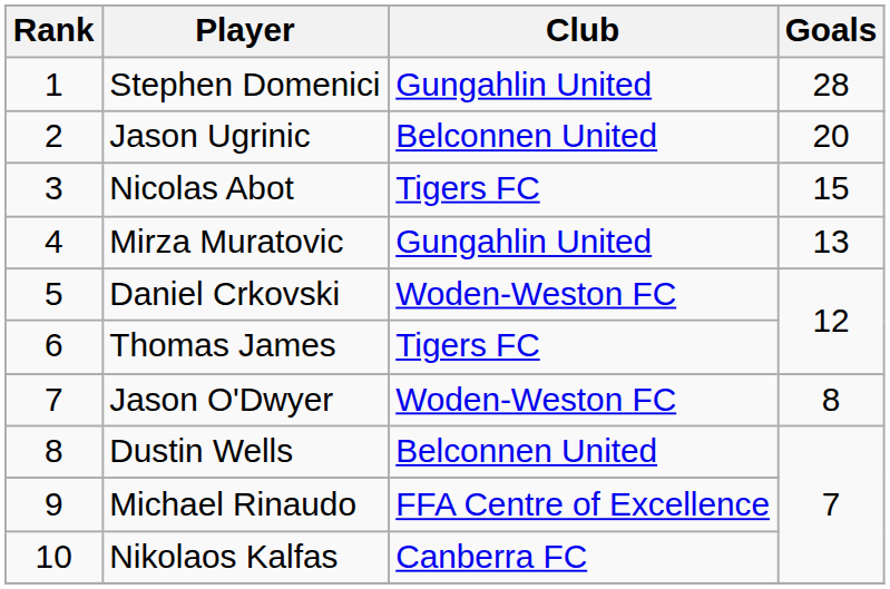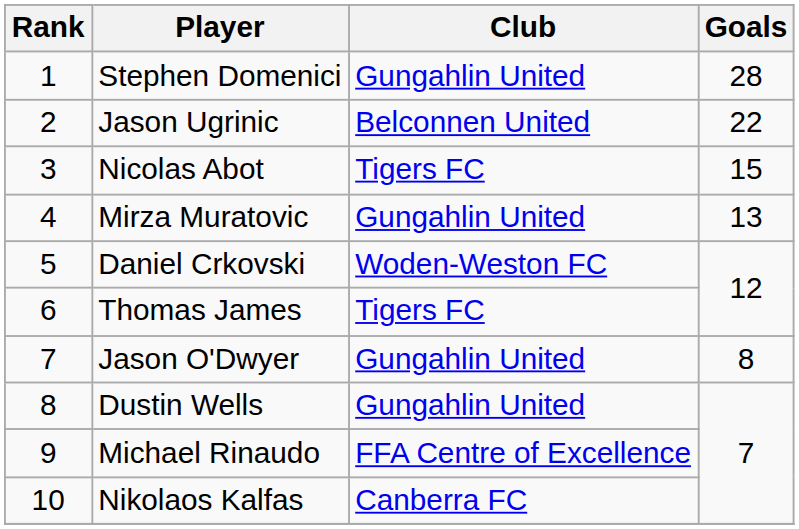Jason Ugrinic | Goals: 20 -> 22
Jason O'Dwyer | Club: Woden-Weston FC -> Gungahlin United
Dustin Wells | Club: Belconnen United -> Gungahlin United
